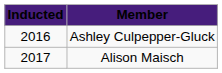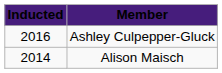Alison Maisch | Inducted: 2017 -> 2014
